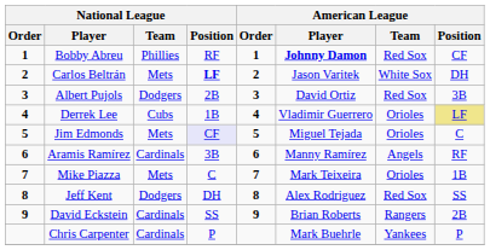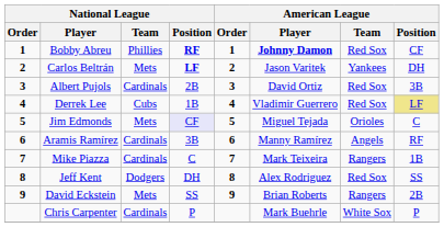Bobby Abreu | National League / Position: normal -> bold
Carlos Beltrán | American League / Team: White Sox -> Yankees
Albert Pujols | National League / Team: Dodgers -> Cardinals
Derrek Lee | American League / Team: Orioles -> Red Sox
Mike Piazza | National League / Team: Mets -> Cardinals
Mike Piazza | American League / Team: Orioles -> Rangers
David Eckstein | National League / Team: Cardinals -> Mets
Chris Carpenter | American League / Team: Yankees -> White Sox
